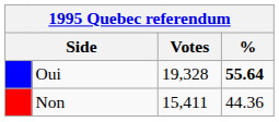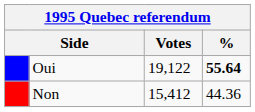Oui | Votes: 19,328 -> 19,122
Non | Votes: 15,411 -> 15,412
